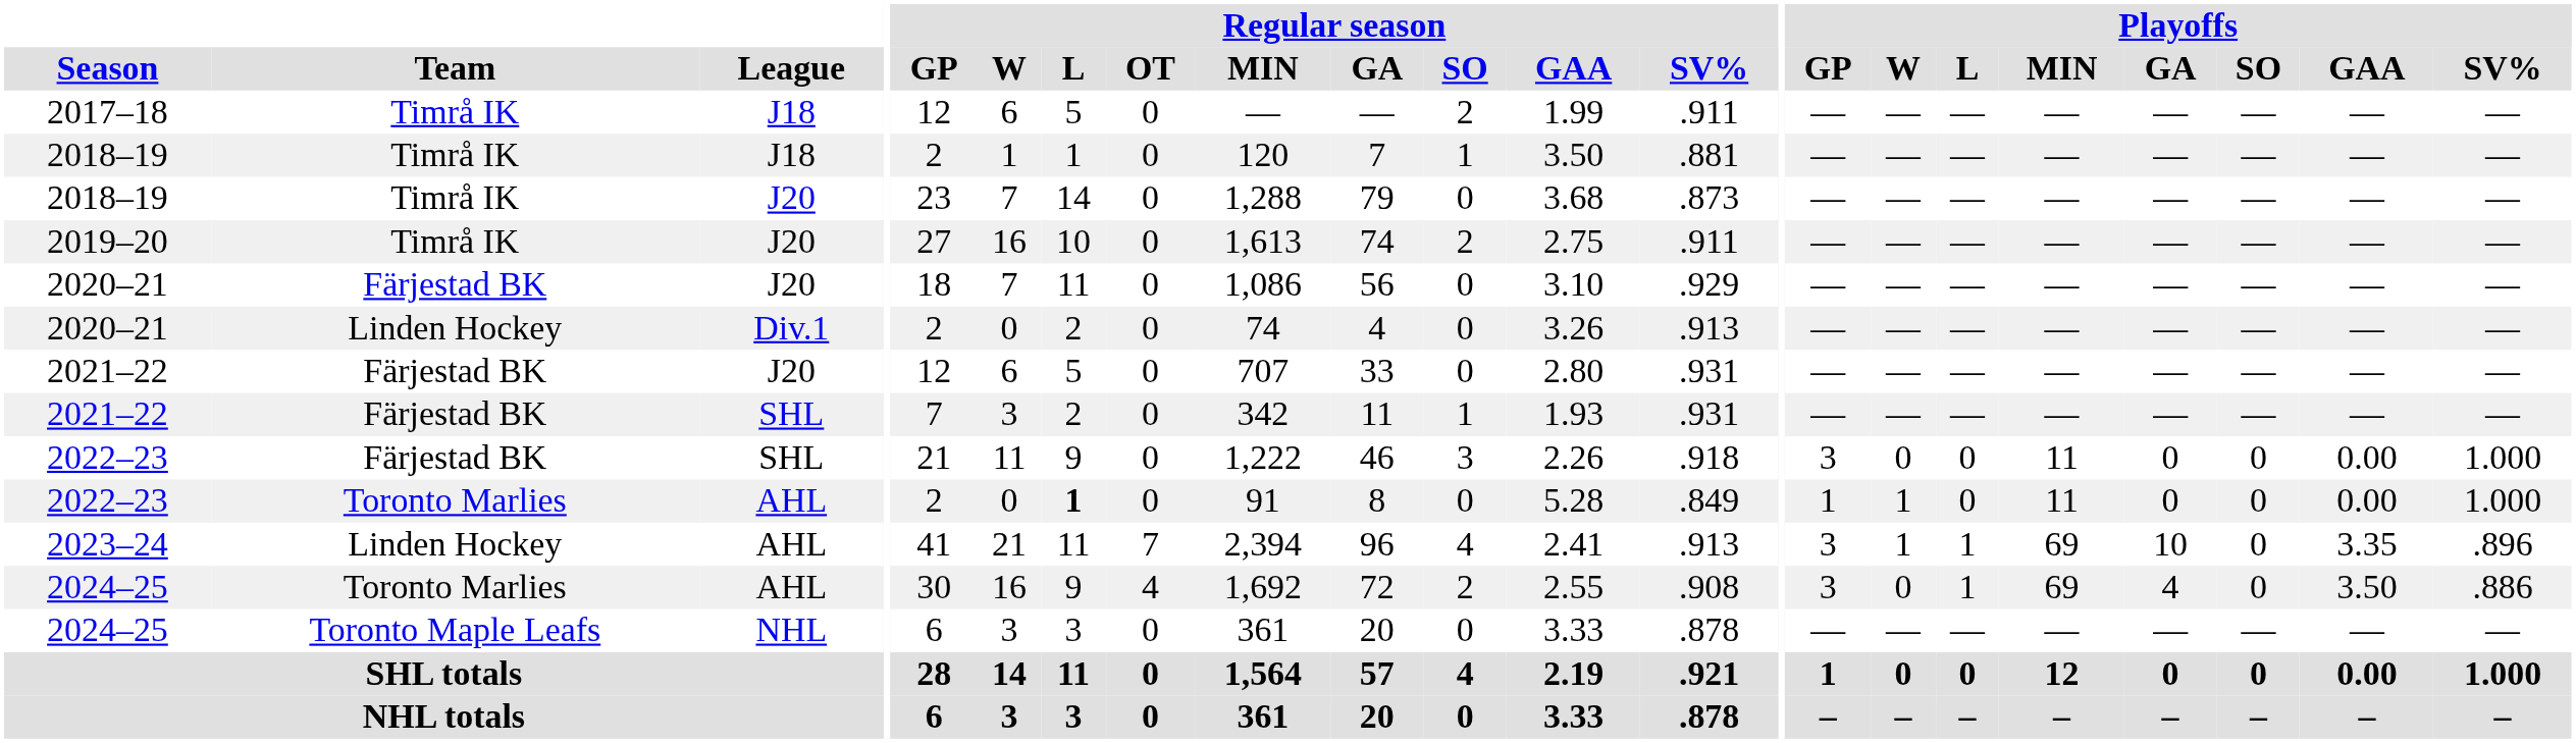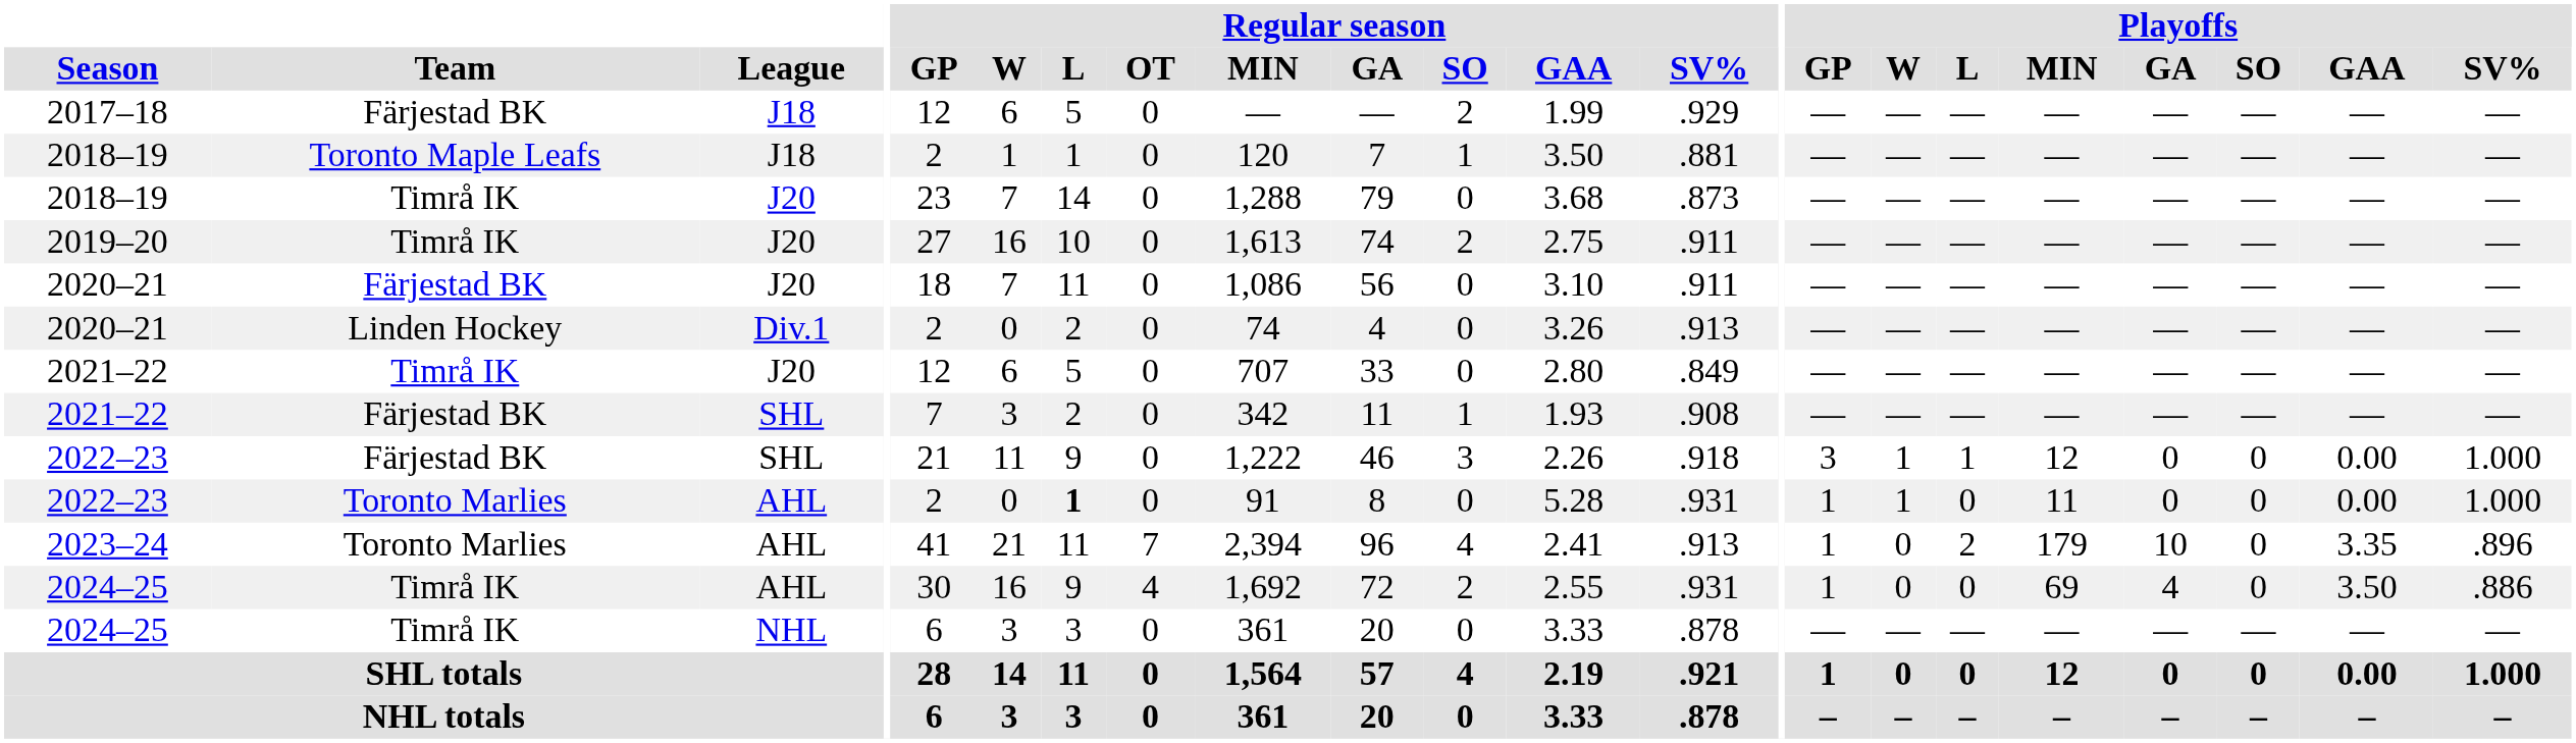2017–18 | Team: Timrå IK -> Färjestad BK
2017–18 | Regular season / SV%: .911 -> .929
2018–19 / J18 | Team: Timrå IK -> Toronto Maple Leafs
2020–21 / J20 | Regular season / SV%: .929 -> .911
2021–22 / J20 | Team: Färjestad BK -> Timrå IK
2021–22 / J20 | Regular season / SV%: .931 -> .849
2021–22 / SHL | Regular season / SV%: .931 -> .908
2022–23 / SHL | Playoffs / W: 0 -> 1
2022–23 / SHL | Playoffs / L: 0 -> 1
2022–23 / SHL | Playoffs / MIN: 11 -> 12
2022–23 / AHL | Regular season / SV%: .849 -> .931
2023–24 | Team: Linden Hockey -> Toronto Marlies
2023–24 | Playoffs / GP: 3 -> 1
2023–24 | Playoffs / W: 1 -> 0
2023–24 | Playoffs / L: 1 -> 2
2023–24 | Playoffs / MIN: 69 -> 179
2024–25 / AHL | Team: Toronto Marlies -> Timrå IK
2024–25 / AHL | Regular season / SV%: .908 -> .931
2024–25 / AHL | Playoffs / GP: 3 -> 1
2024–25 / AHL | Playoffs / L: 1 -> 0
2024–25 / NHL | Team: Toronto Maple Leafs -> Timrå IK
